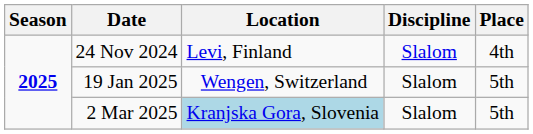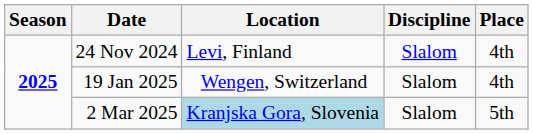19 Jan 2025 | Place: 5th -> 4th
